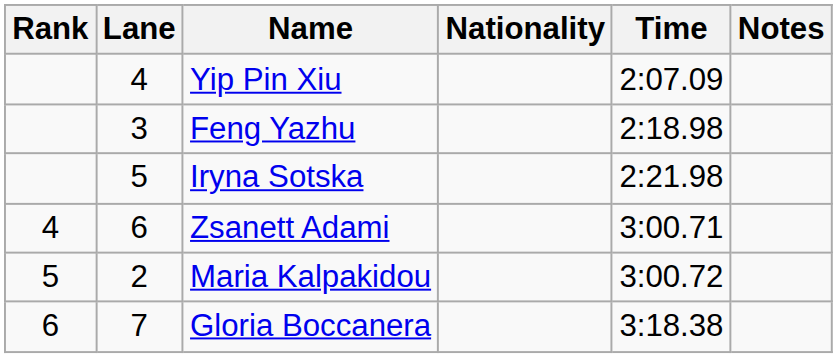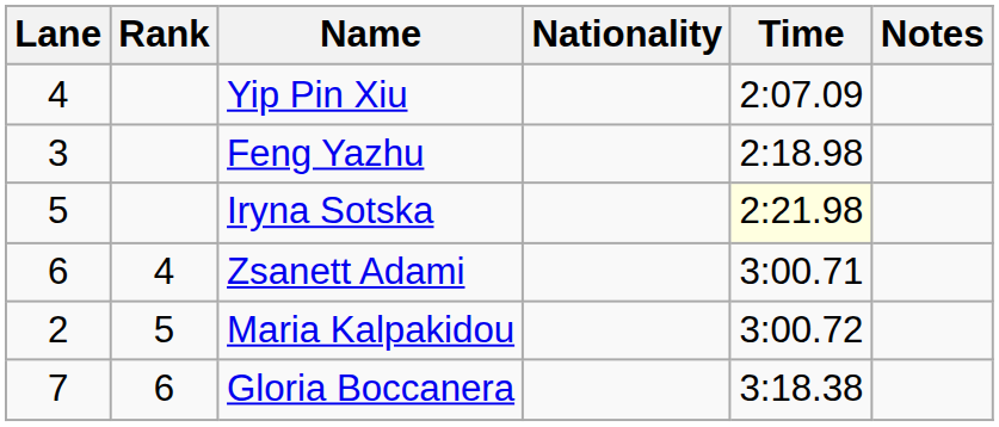columns swapped: Rank <-> Lane
Iryna Sotska | Time: no background -> lightyellow background
